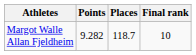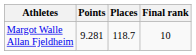Margot Walle Allan Fjeldheim | Points: 9.282 -> 9.281
